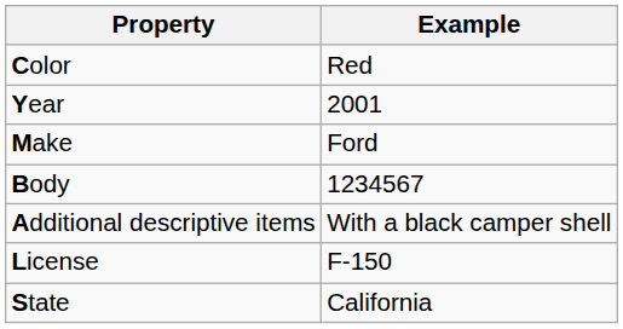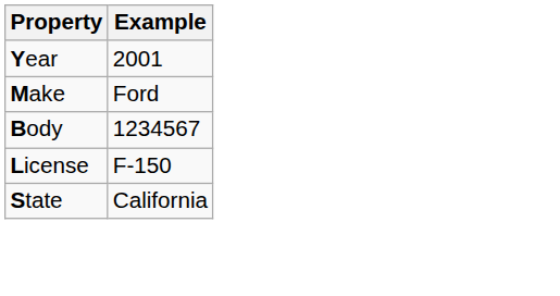- row: Color | Red
- row: Additional descriptive items | With a black camper shell
